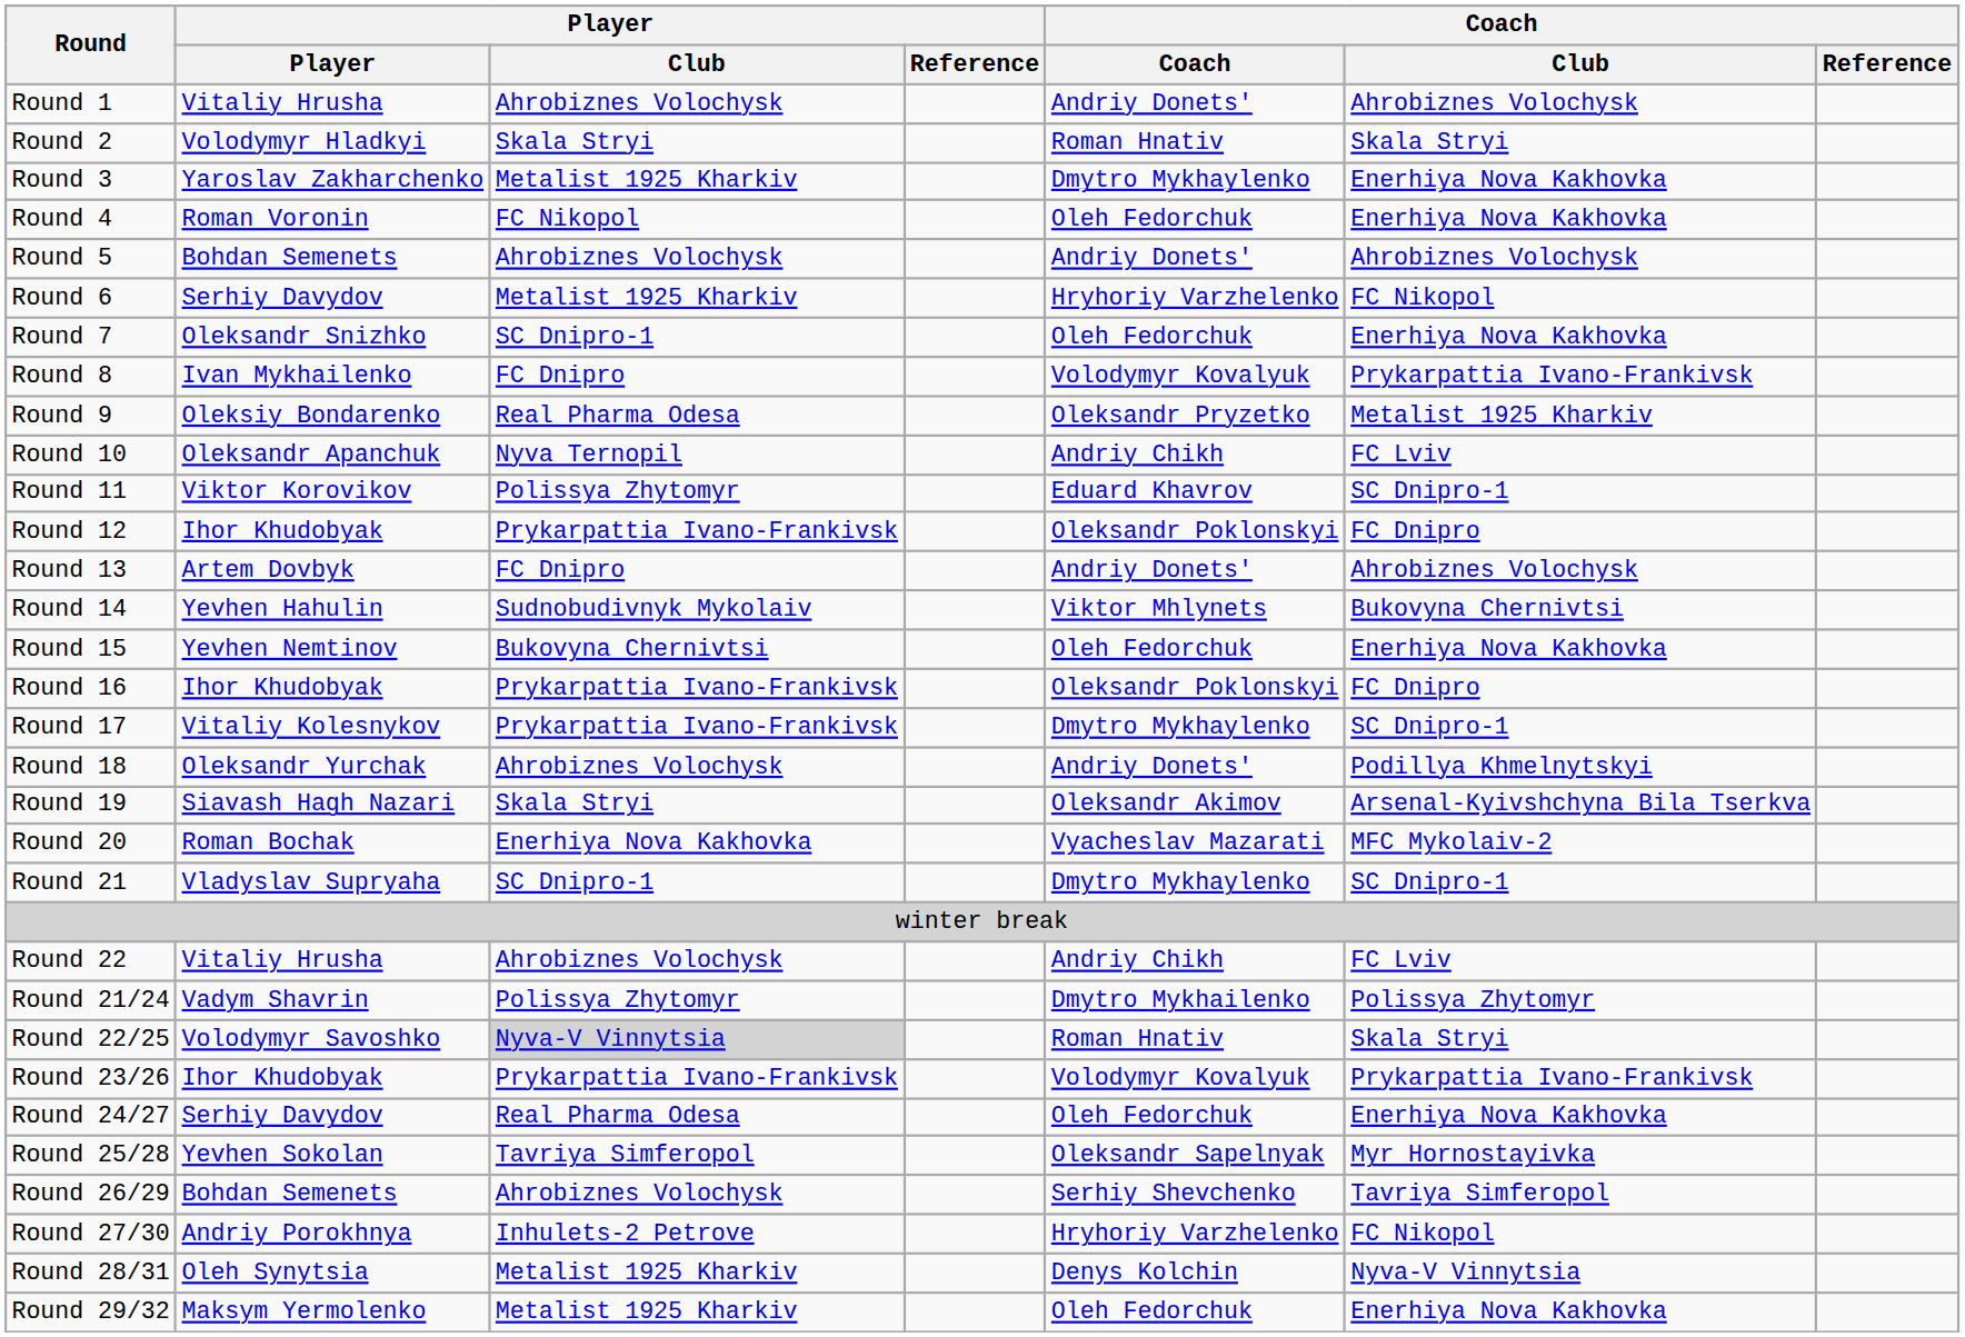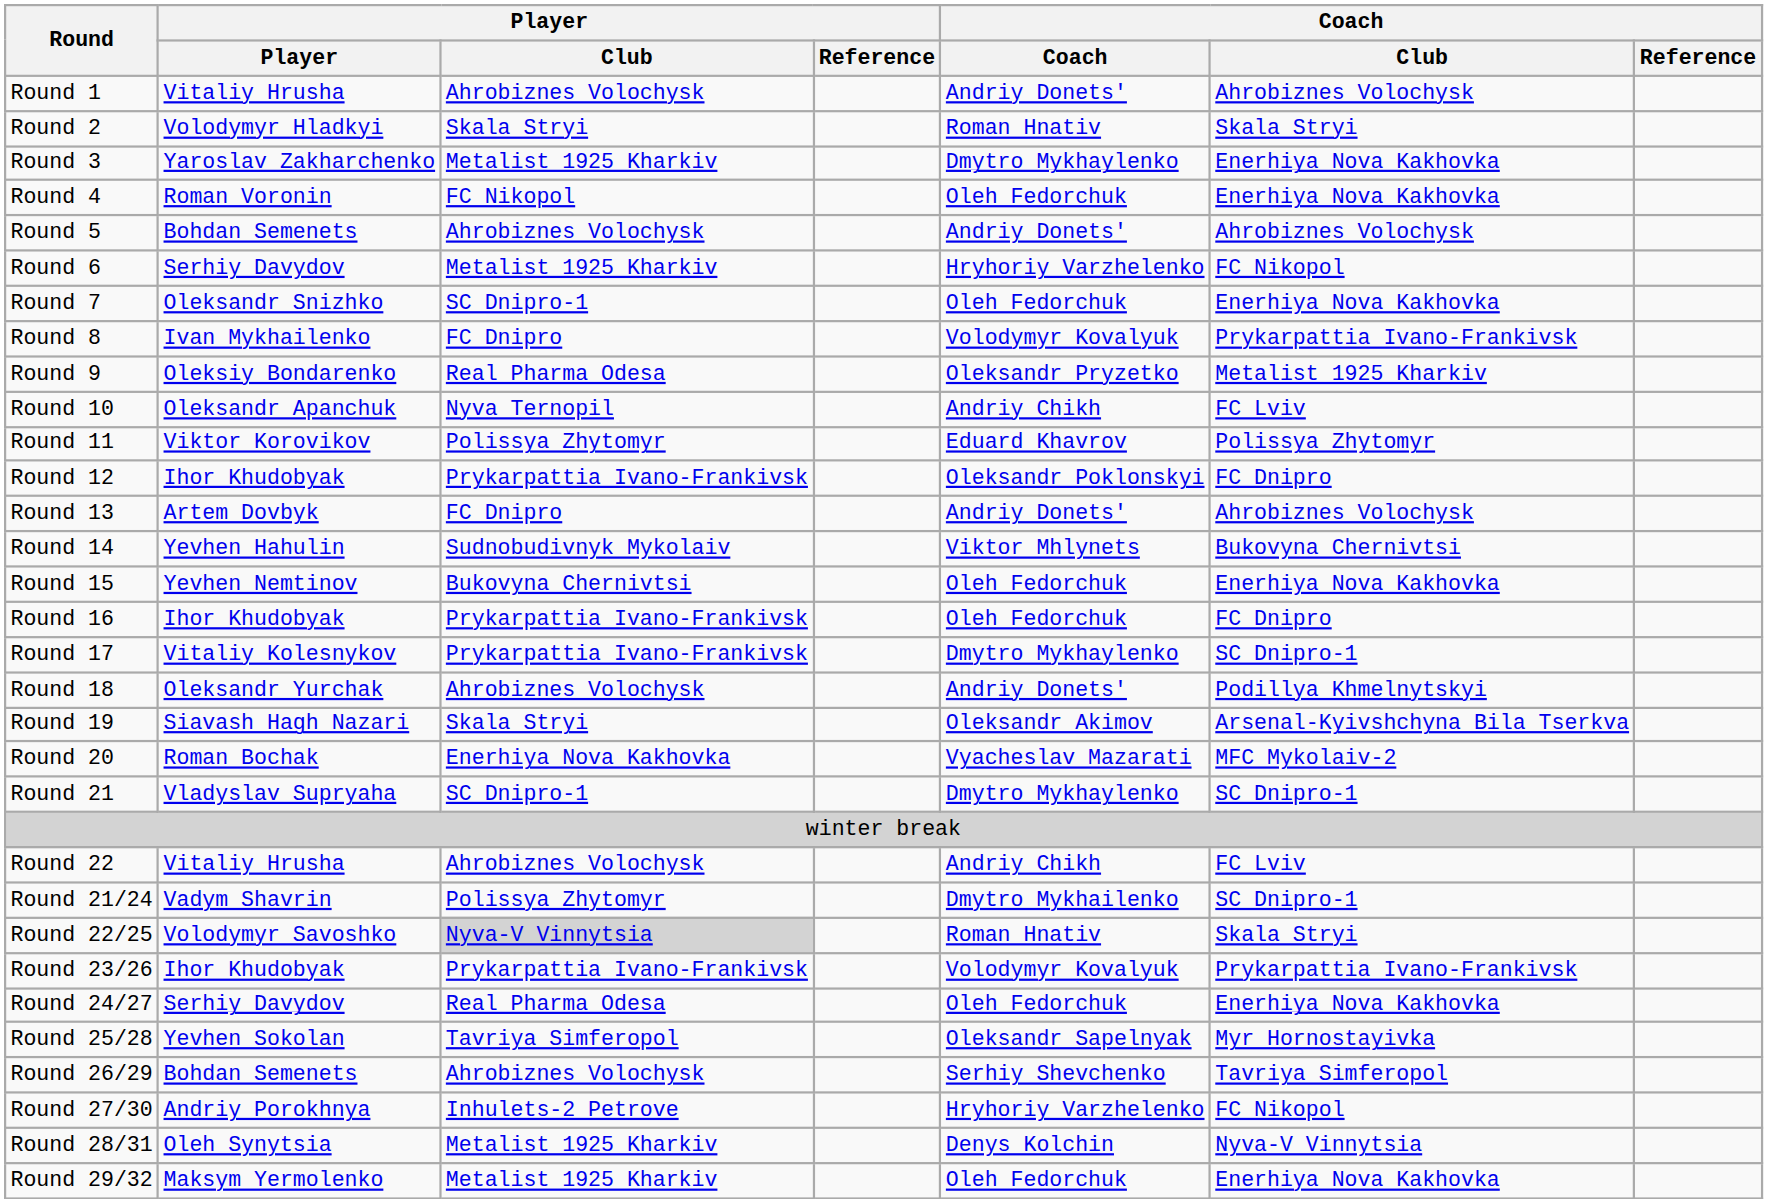Round 11 | Coach / Club: SC Dnipro-1 -> Polissya Zhytomyr
Round 16 | Coach: Oleksandr Poklonskyi -> Oleh Fedorchuk
Round 21/24 | Coach / Club: Polissya Zhytomyr -> SC Dnipro-1
